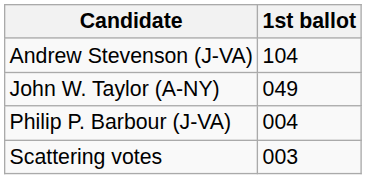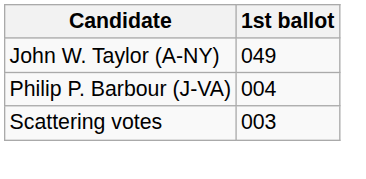- row: Andrew Stevenson (J-VA) | 104
